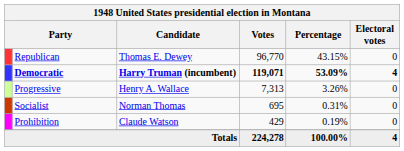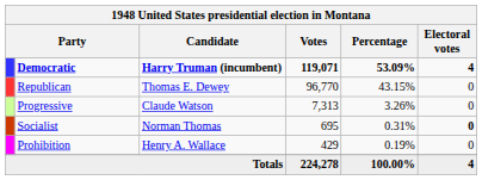rows swapped: Democratic <-> Republican
Progressive | Candidate: Henry A. Wallace -> Claude Watson
Socialist | Electoral votes: normal -> bold
Prohibition | Candidate: Claude Watson -> Henry A. Wallace
